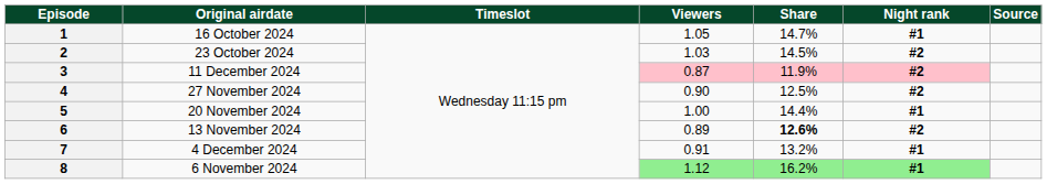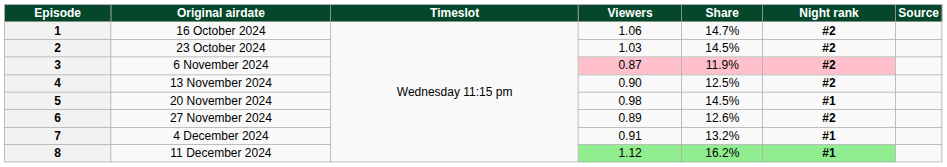1 | Viewers: 1.05 -> 1.06
1 | Night rank: #1 -> #2
3 | Original airdate: 11 December 2024 -> 6 November 2024
4 | Original airdate: 27 November 2024 -> 13 November 2024
5 | Viewers: 1.00 -> 0.98
5 | Share: 14.4% -> 14.5%
6 | Original airdate: 13 November 2024 -> 27 November 2024
6 | Share: bold -> normal
8 | Original airdate: 6 November 2024 -> 11 December 2024
